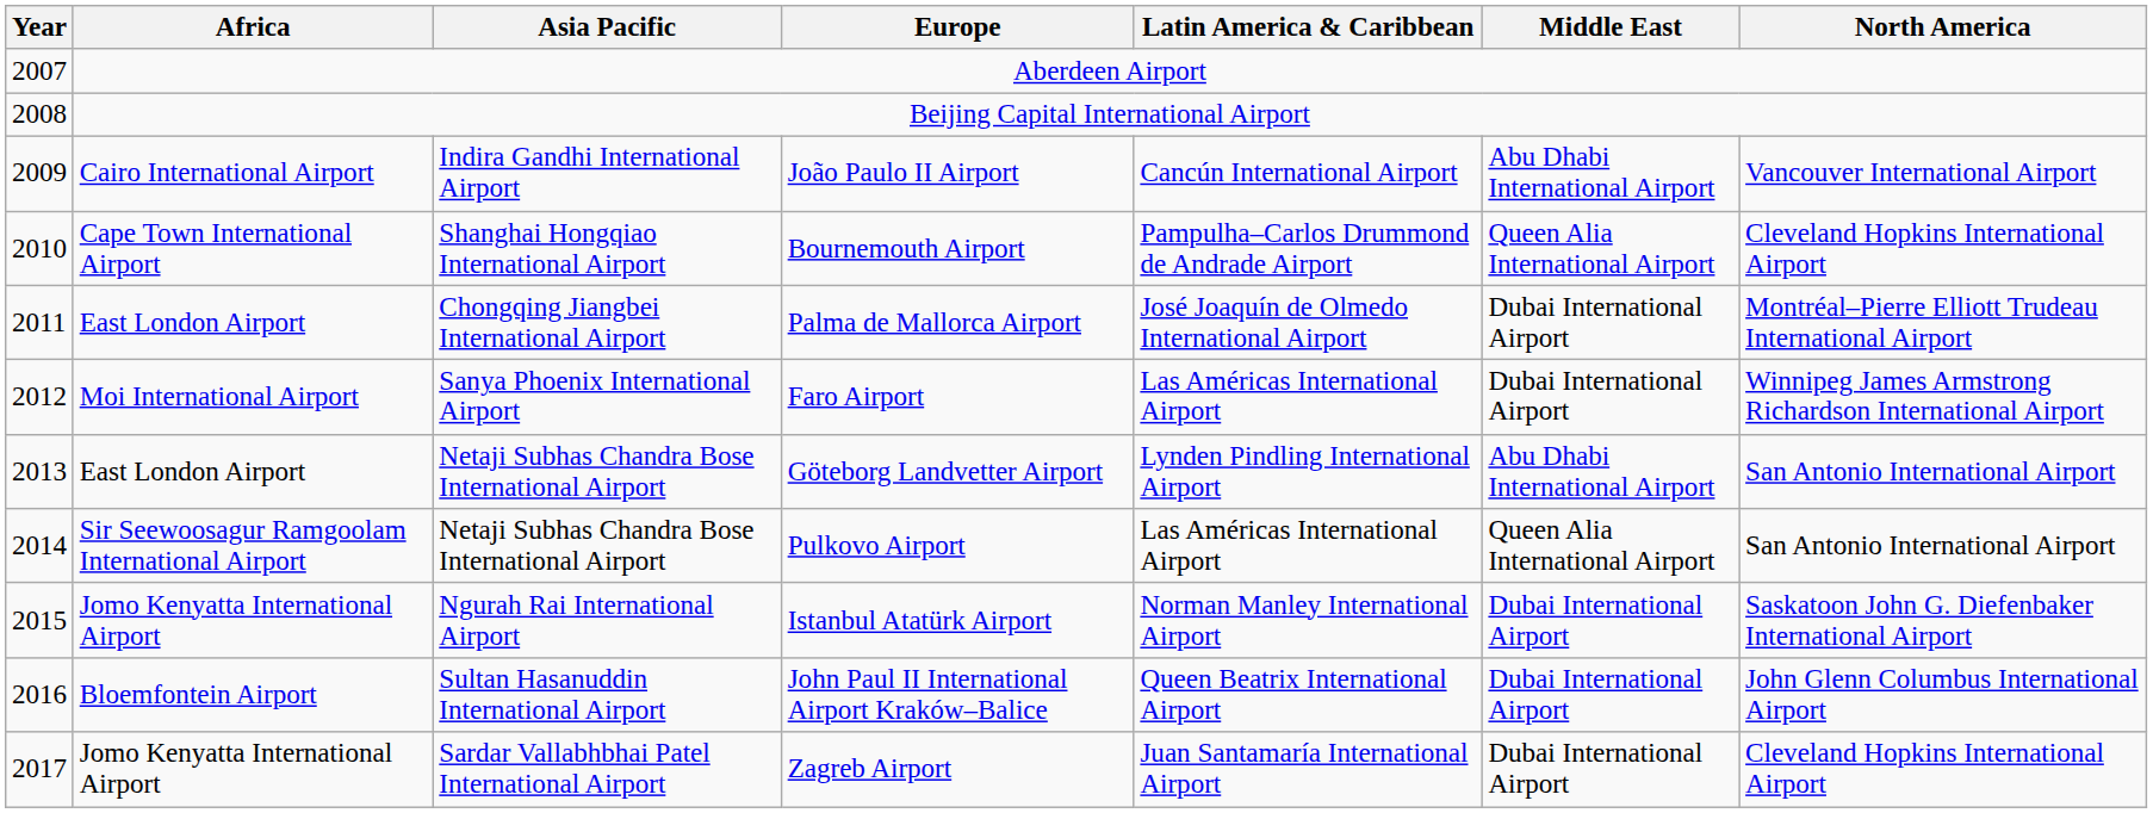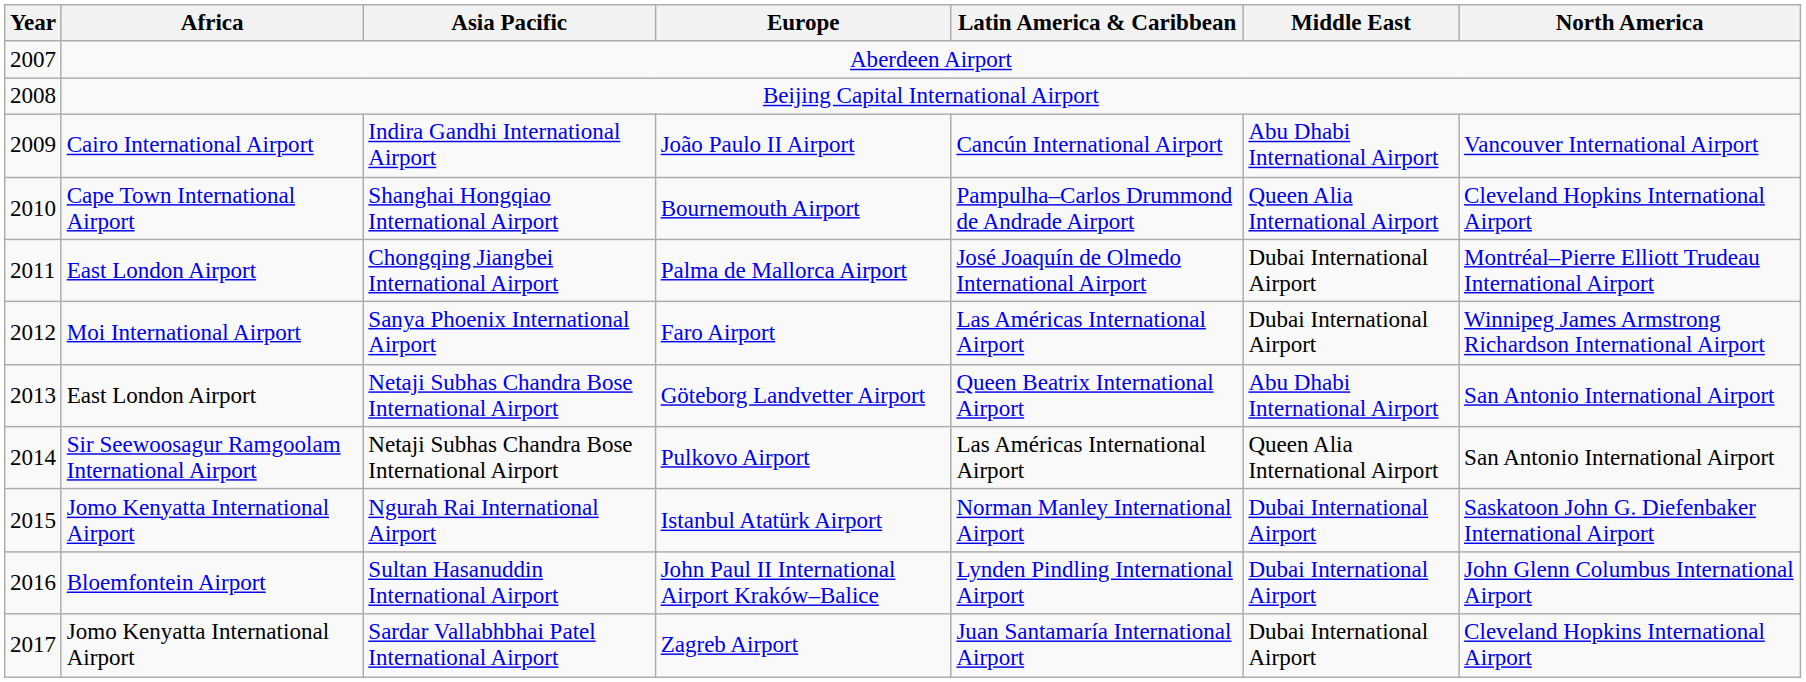Göteborg Landvetter Airport | Latin America & Caribbean: Lynden Pindling International Airport -> Queen Beatrix International Airport
John Paul II International Airport Kraków–Balice | Latin America & Caribbean: Queen Beatrix International Airport -> Lynden Pindling International Airport
